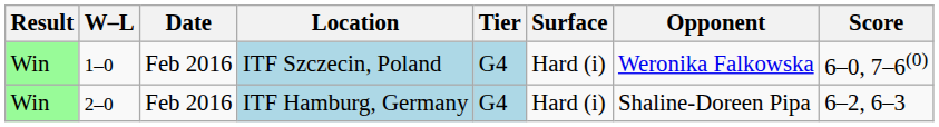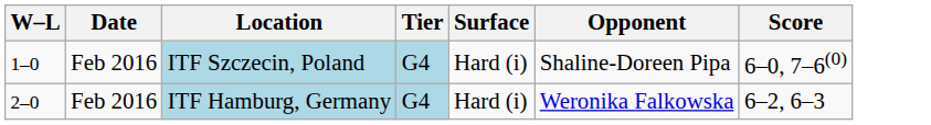- column: Result | Win | Win
ITF Szczecin, Poland | Opponent: Weronika Falkowska -> Shaline-Doreen Pipa
ITF Hamburg, Germany | Opponent: Shaline-Doreen Pipa -> Weronika Falkowska
